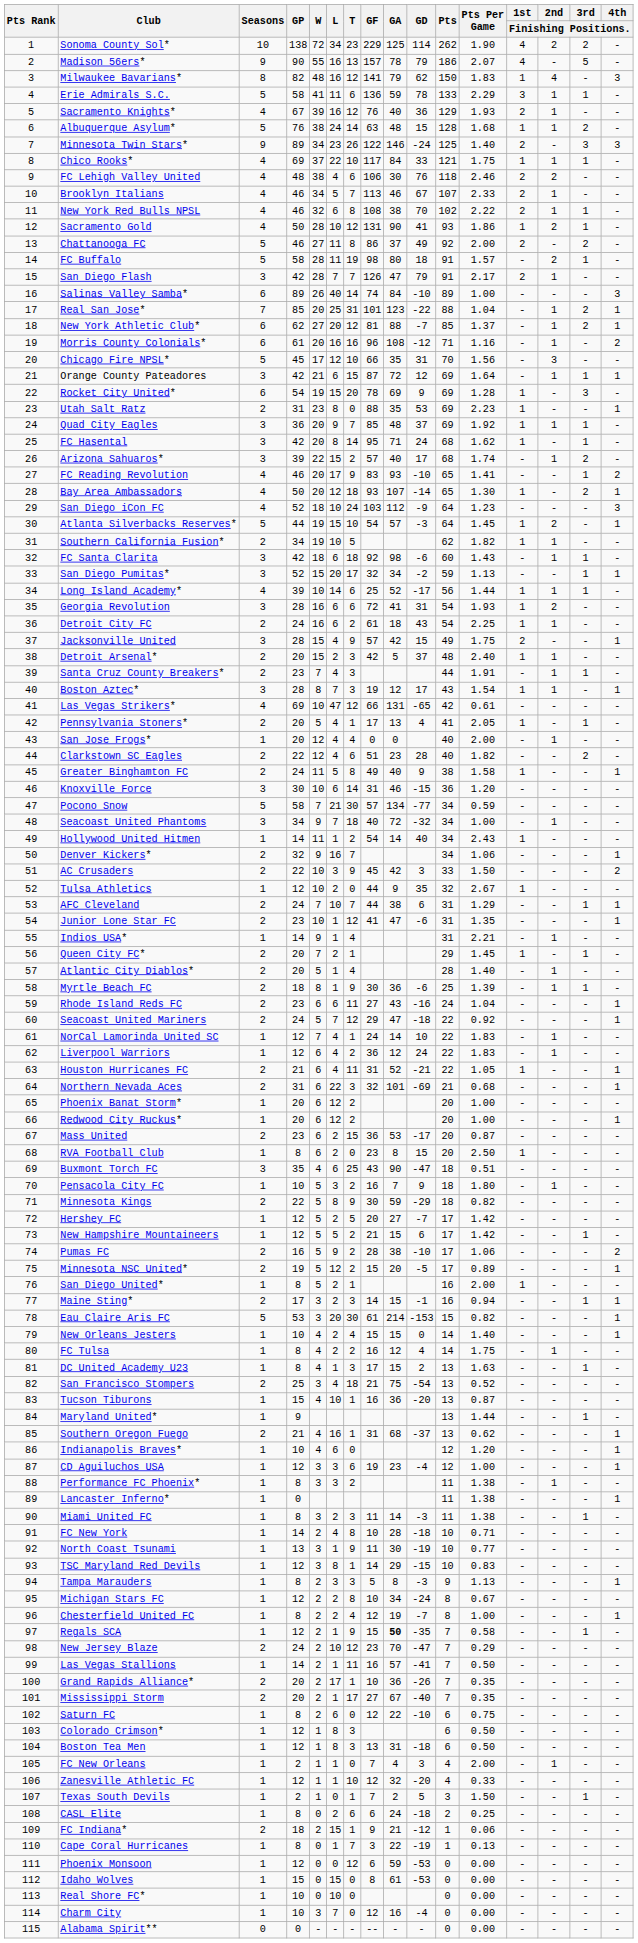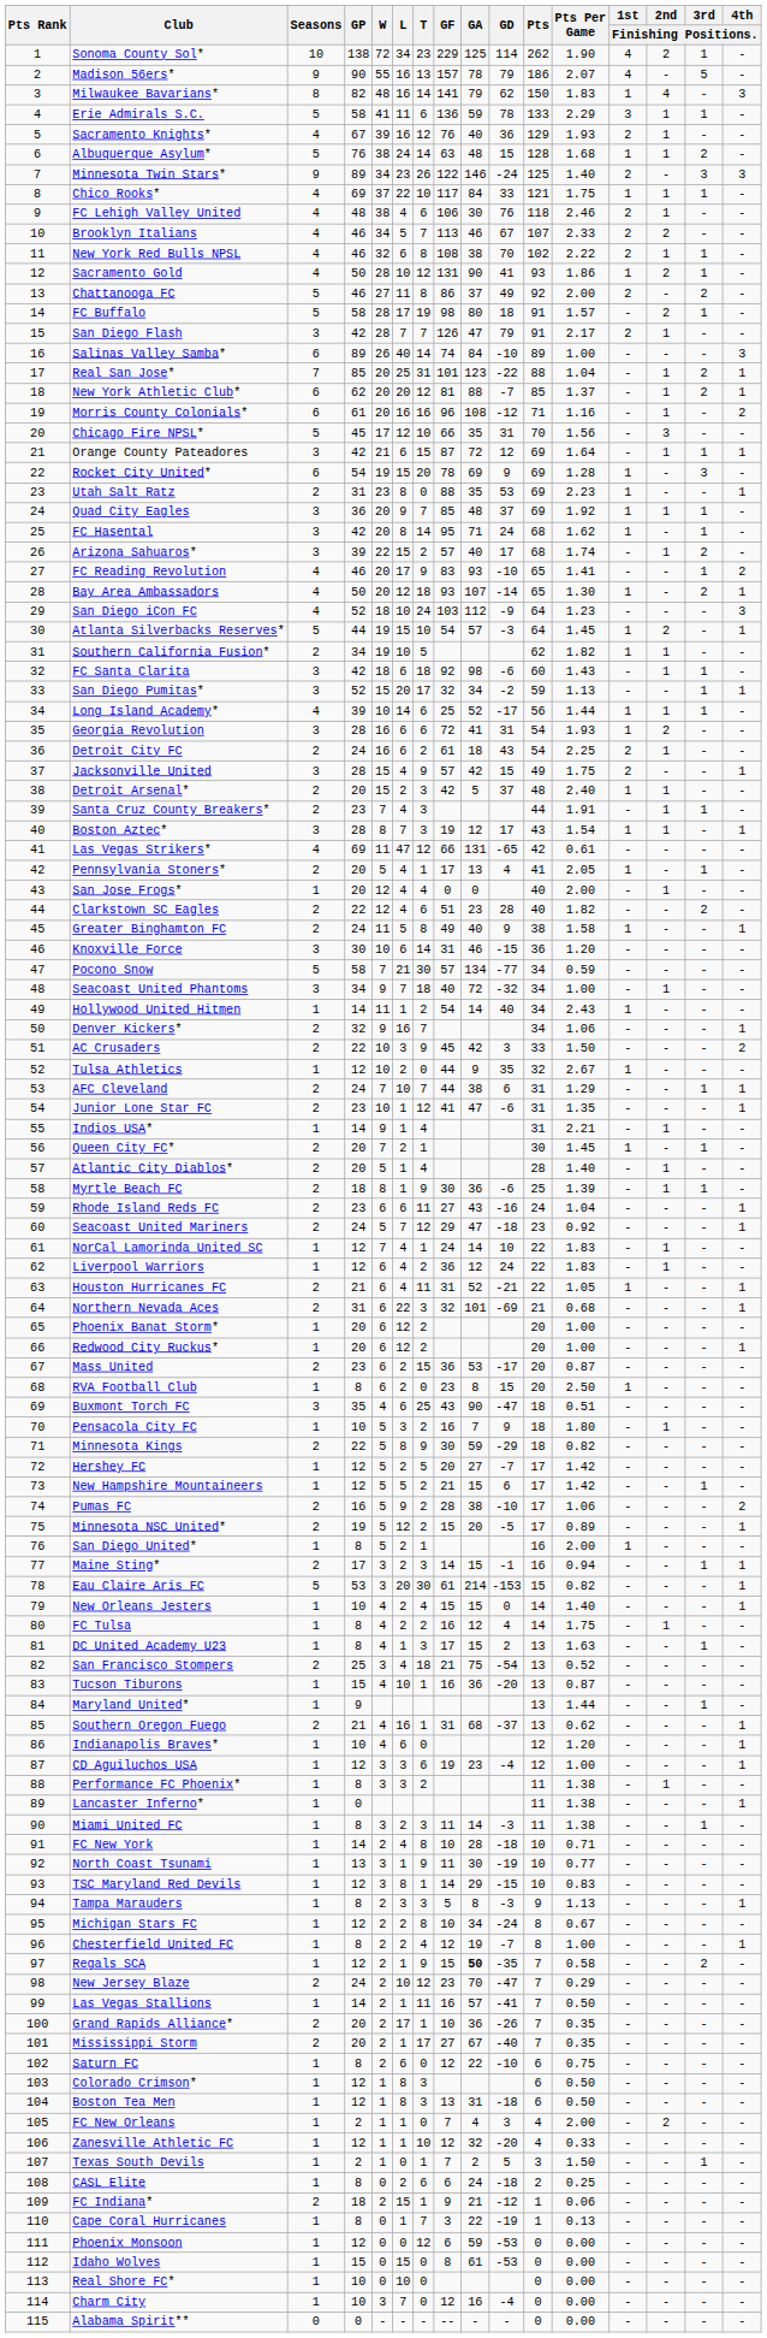Sonoma County Sol* | 3rd / Finishing Positions.: 2 -> 1
Milwaukee Bavarians* | T: 12 -> 14
FC Lehigh Valley United | 2nd / Finishing Positions.: 2 -> 1
Brooklyn Italians | 2nd / Finishing Positions.: 1 -> 2
FC Buffalo | L: 11 -> 17
New York Athletic Club* | W: 27 -> 20
Detroit City FC | 1st / Finishing Positions.: 1 -> 2
Las Vegas Strikers* | W: 10 -> 11
Queen City FC* | Pts: 29 -> 30
Seacoast United Mariners | Pts: 22 -> 23
Regals SCA | 3rd / Finishing Positions.: 1 -> 2
FC New Orleans | 2nd / Finishing Positions.: 1 -> 2
